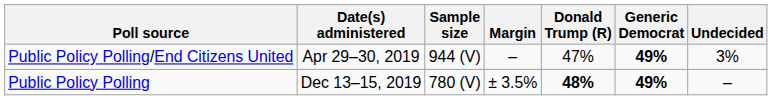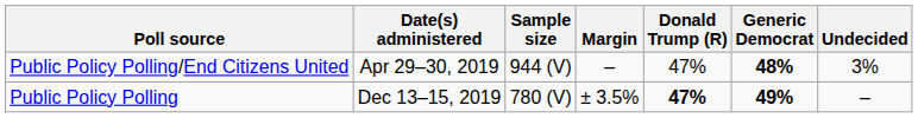Public Policy Polling/End Citizens United | Generic Democrat: 49% -> 48%
Public Policy Polling | Donald Trump (R): 48% -> 47%
